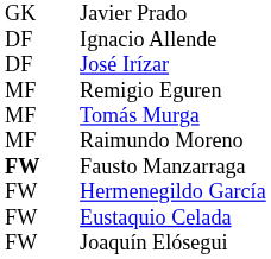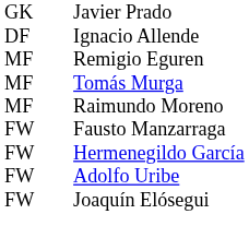- row: DF | José Irízar
Fausto Manzarraga | column 1: bold -> normal
- row: FW | Eustaquio Celada
+ row: FW | Adolfo Uribe
